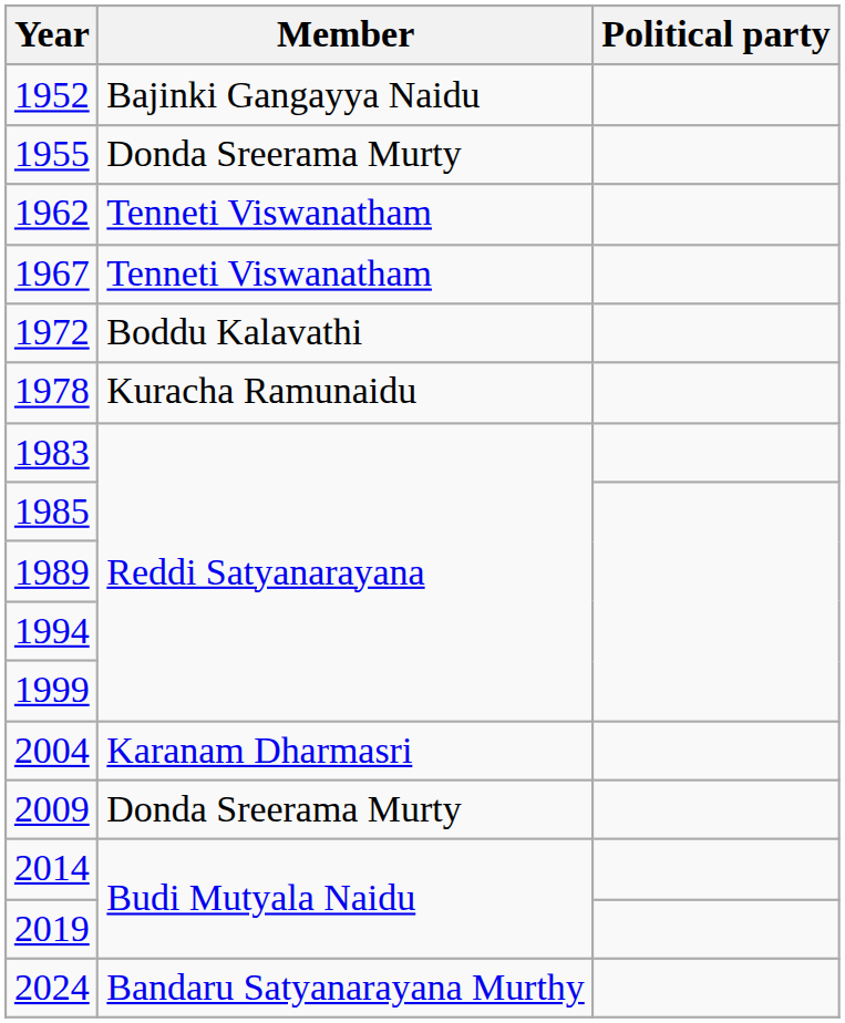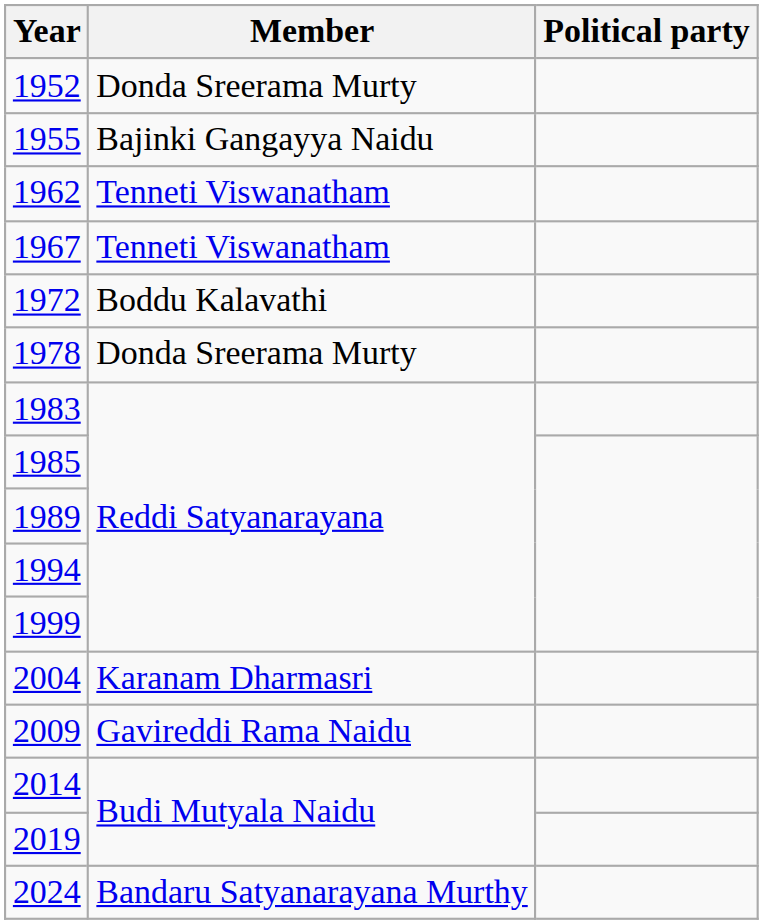1952 | Member: Bajinki Gangayya Naidu -> Donda Sreerama Murty
1955 | Member: Donda Sreerama Murty -> Bajinki Gangayya Naidu
1978 | Member: Kuracha Ramunaidu -> Donda Sreerama Murty
2009 | Member: Donda Sreerama Murty -> Gavireddi Rama Naidu
